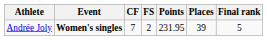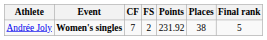Andrée Joly | Points: 231.95 -> 231.92
Andrée Joly | Places: 39 -> 38
